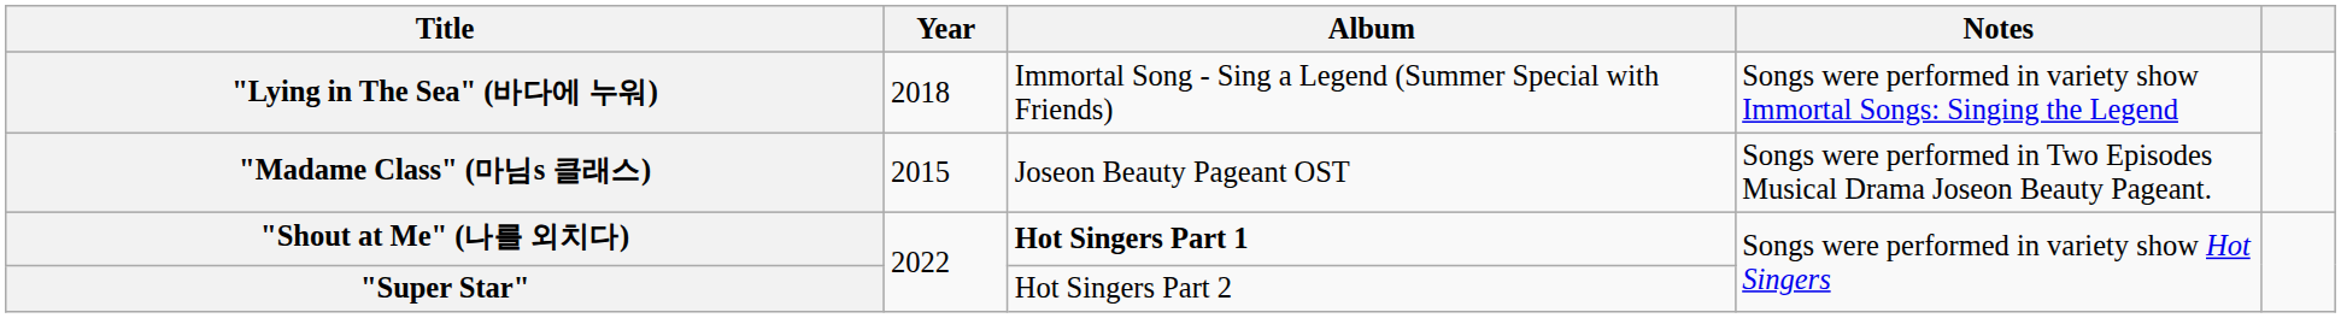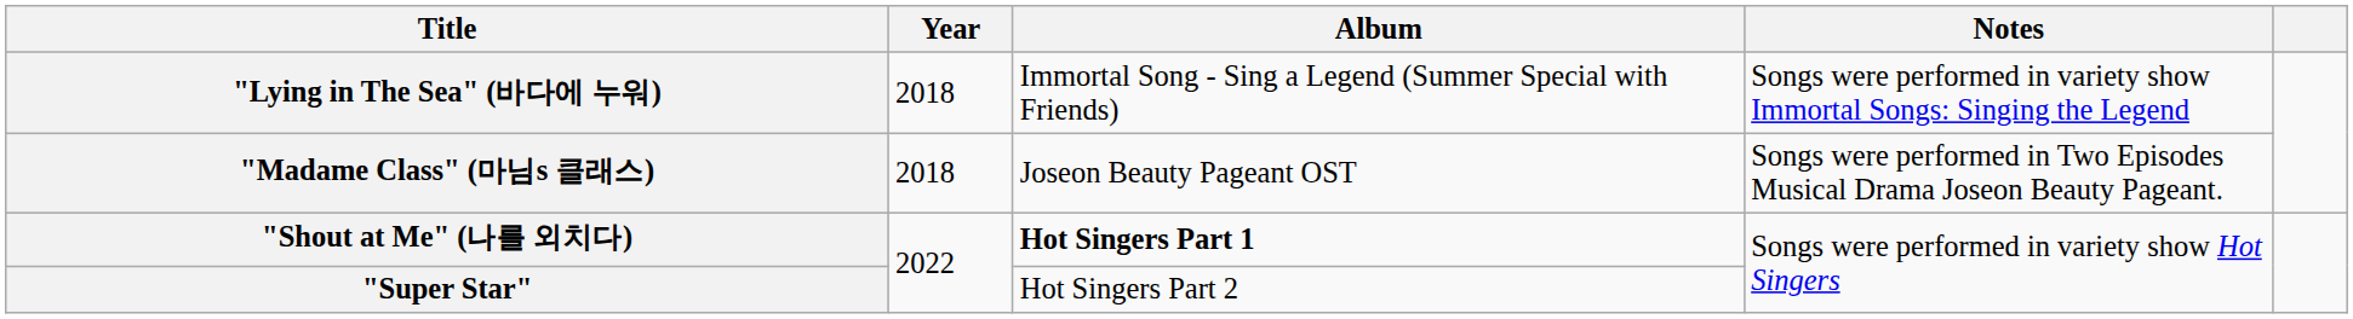"Madame Class" (마님s 클래스) | Year: 2015 -> 2018
